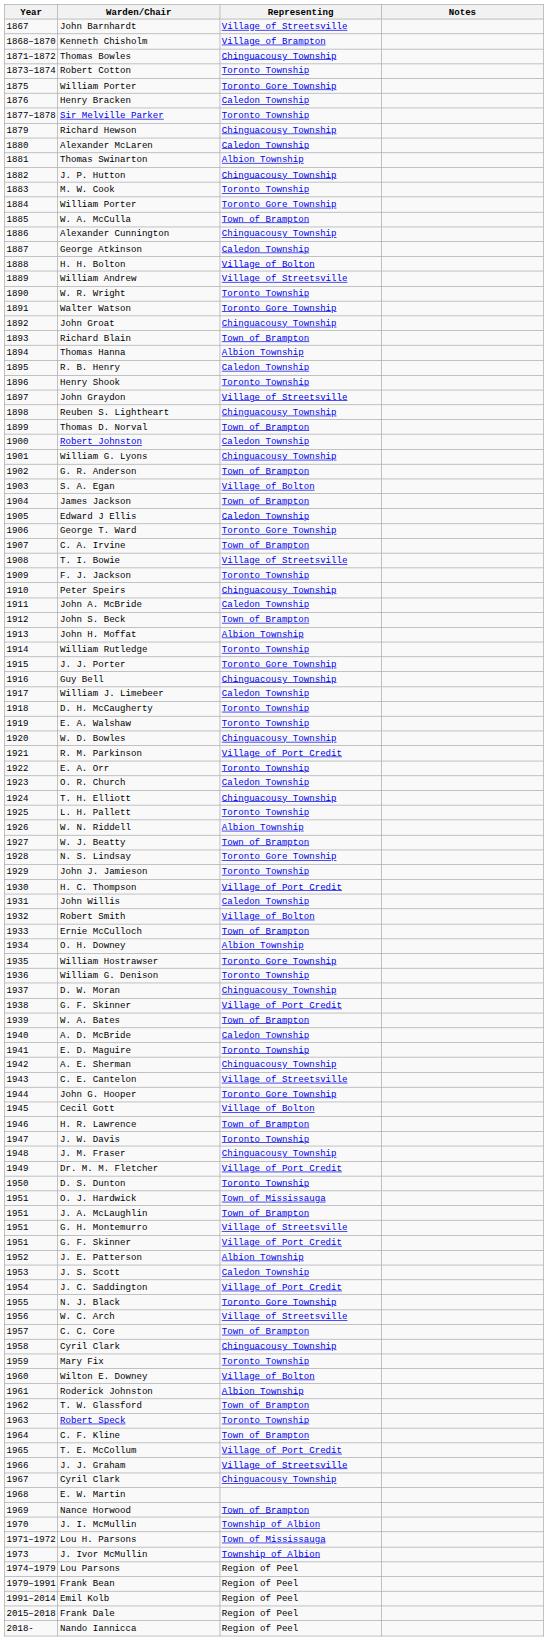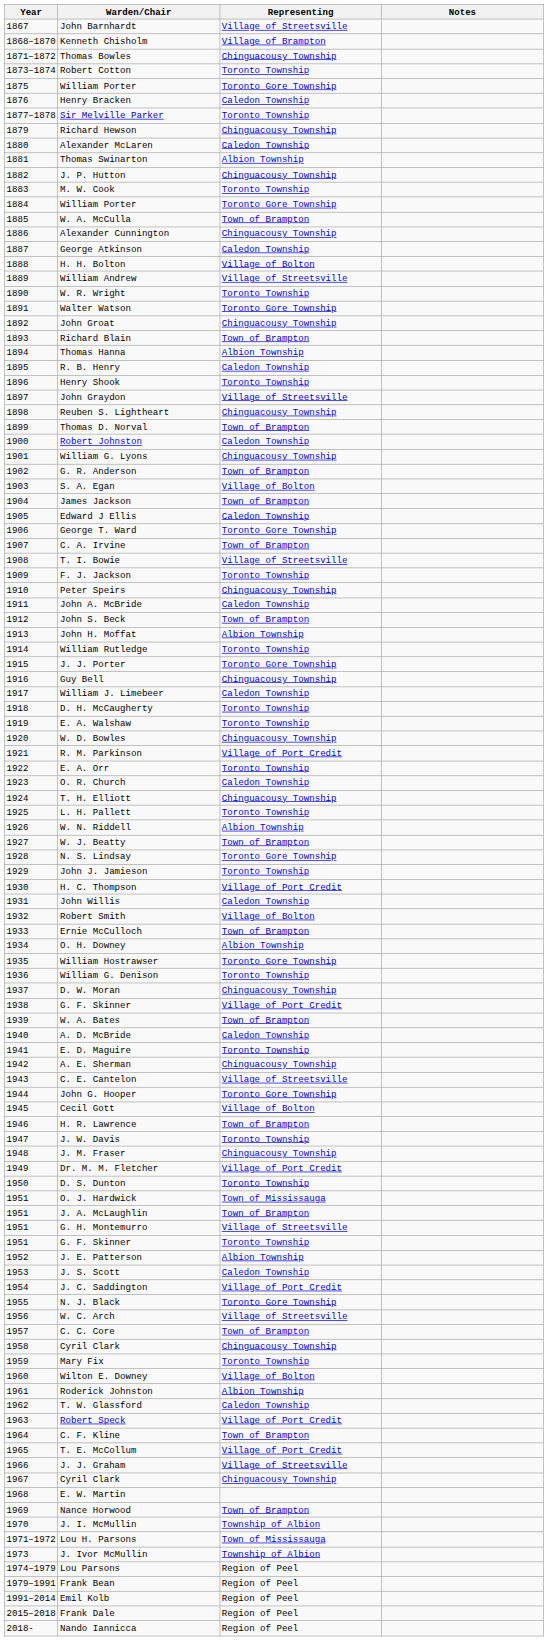1951 / G. F. Skinner | Representing: Village of Port Credit -> Toronto Township
T. W. Glassford | Representing: Town of Brampton -> Caledon Township
Robert Speck | Representing: Toronto Township -> Village of Port Credit
